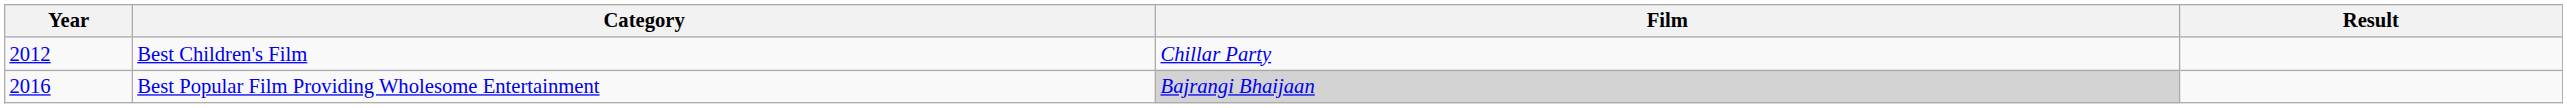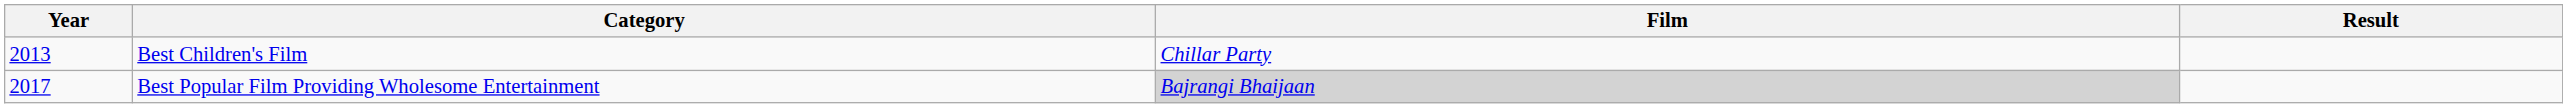Best Children's Film | Year: 2012 -> 2013
Best Popular Film Providing Wholesome Entertainment | Year: 2016 -> 2017
